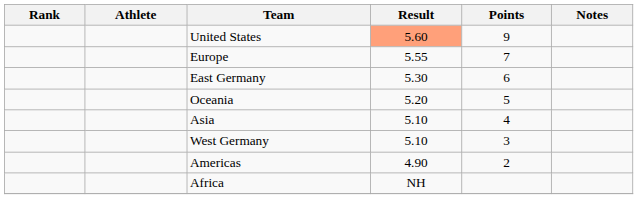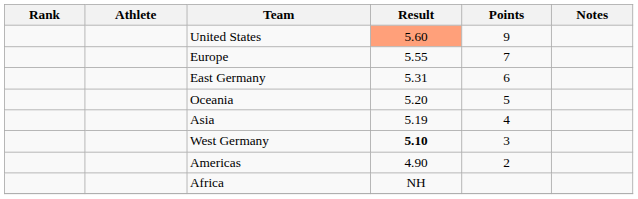East Germany | Result: 5.30 -> 5.31
Asia | Result: 5.10 -> 5.19
West Germany | Result: normal -> bold
